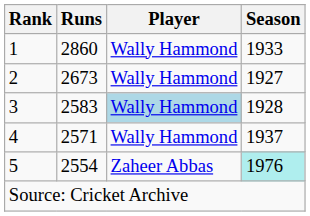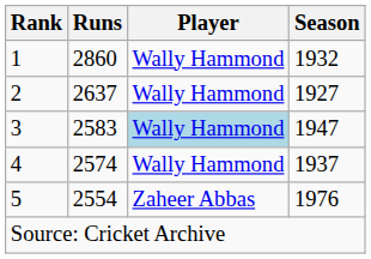1 | Season: 1933 -> 1932
2 | Runs: 2673 -> 2637
3 | Season: 1928 -> 1947
4 | Runs: 2571 -> 2574
5 | Season: paleturquoise background -> no background
